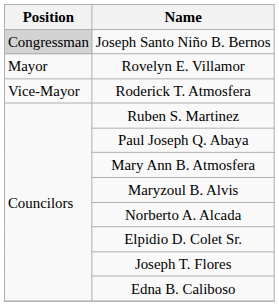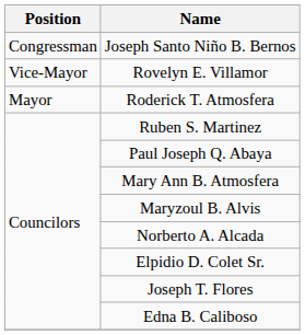Joseph Santo Niño B. Bernos | Position: lightgrey background -> no background
Rovelyn E. Villamor | Position: Mayor -> Vice-Mayor
Roderick T. Atmosfera | Position: Vice-Mayor -> Mayor
